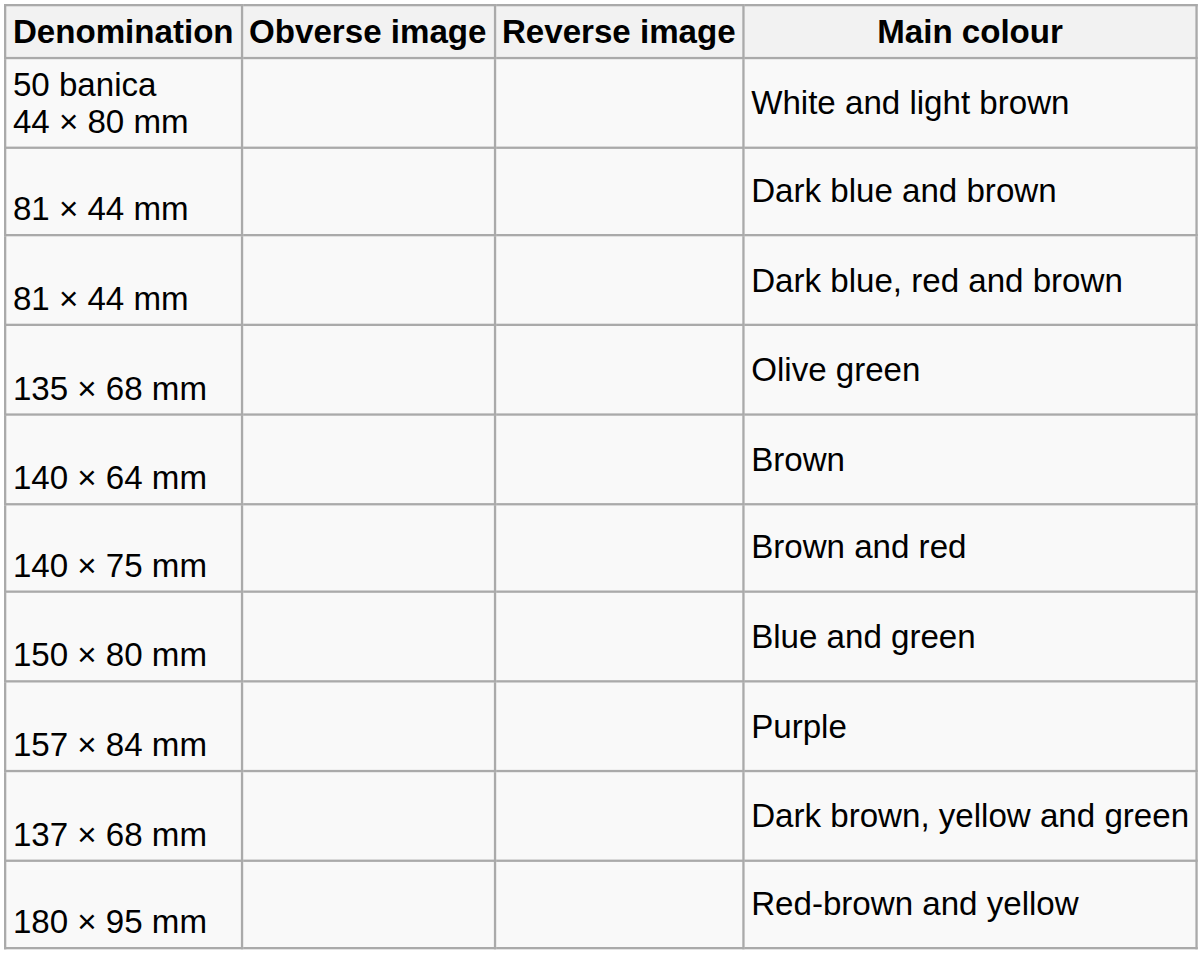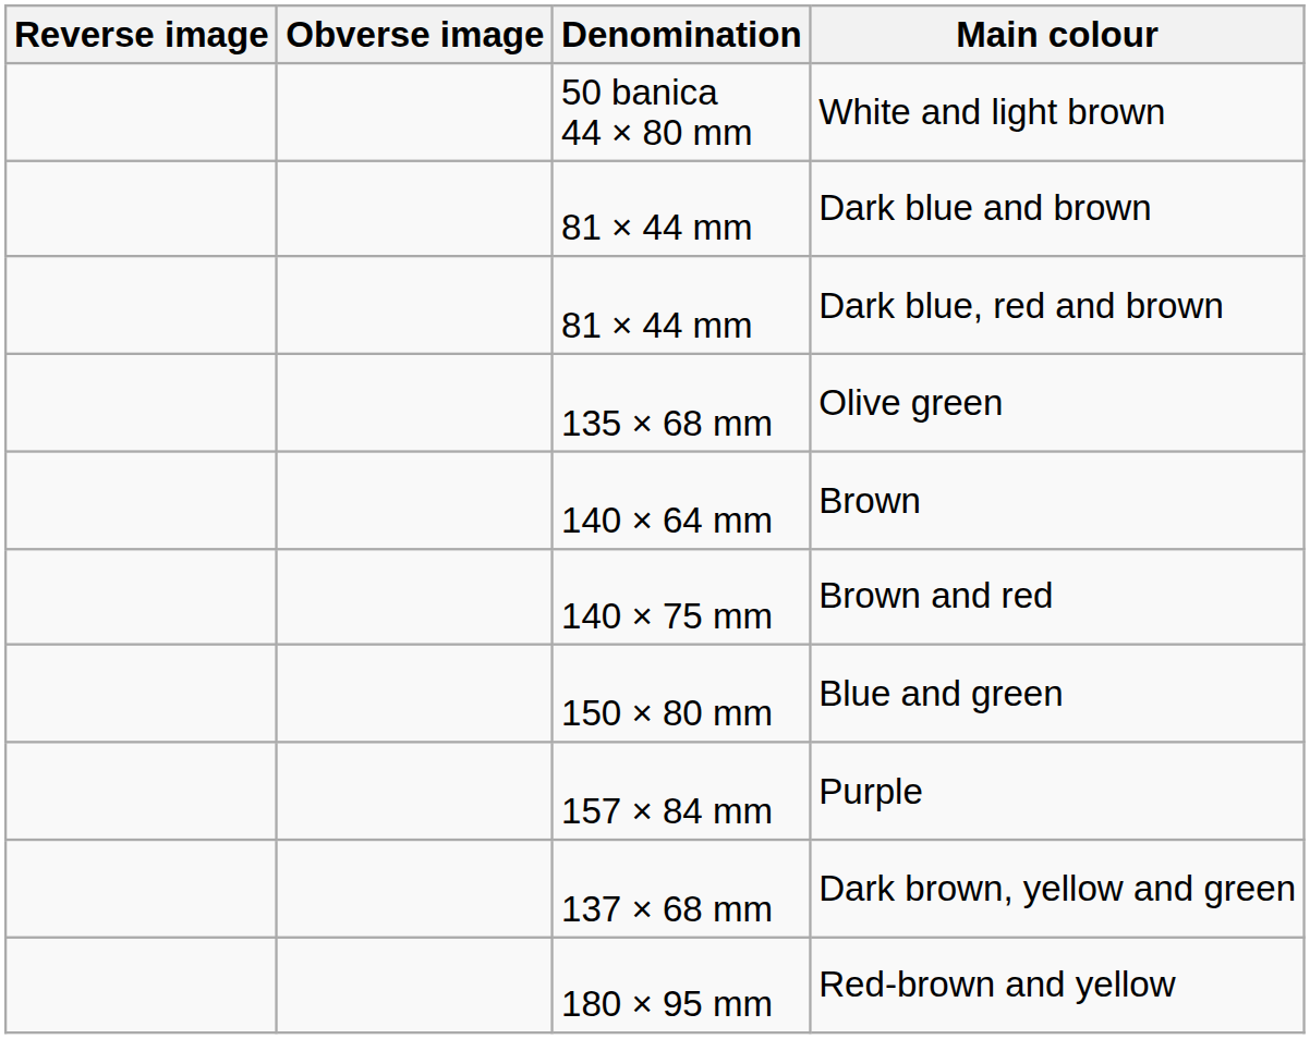columns swapped: Denomination <-> Reverse image
